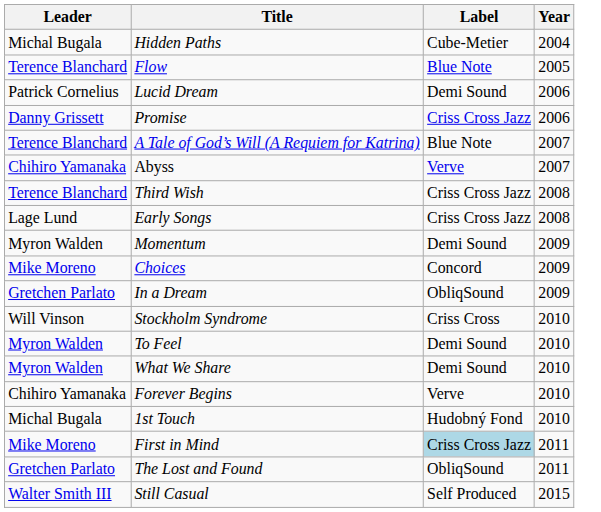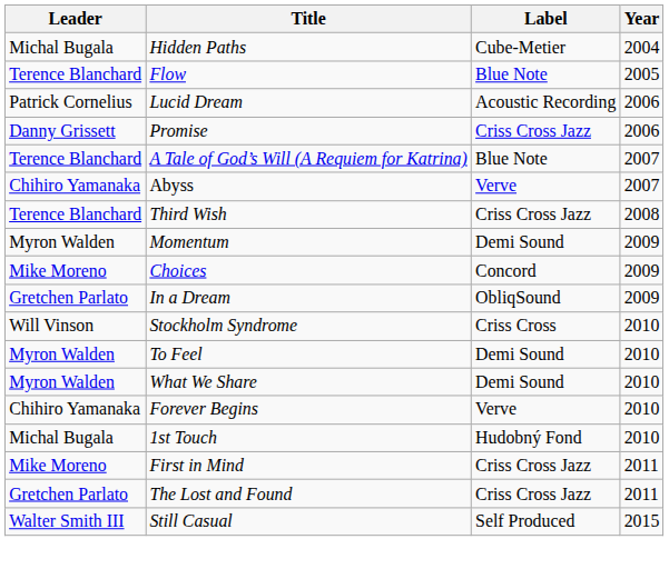Lucid Dream | Label: Demi Sound -> Acoustic Recording
- row: Lage Lund | Early Songs | Criss Cross Jazz | 2008
First in Mind | Label: lightblue background -> no background
The Lost and Found | Label: ObliqSound -> Criss Cross Jazz
